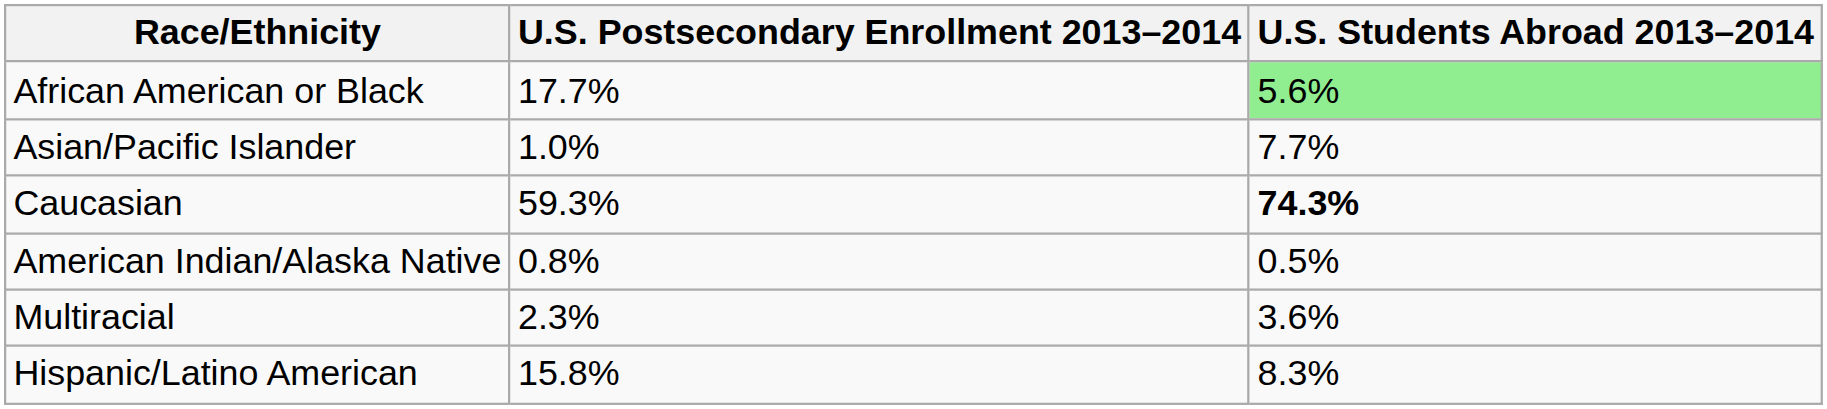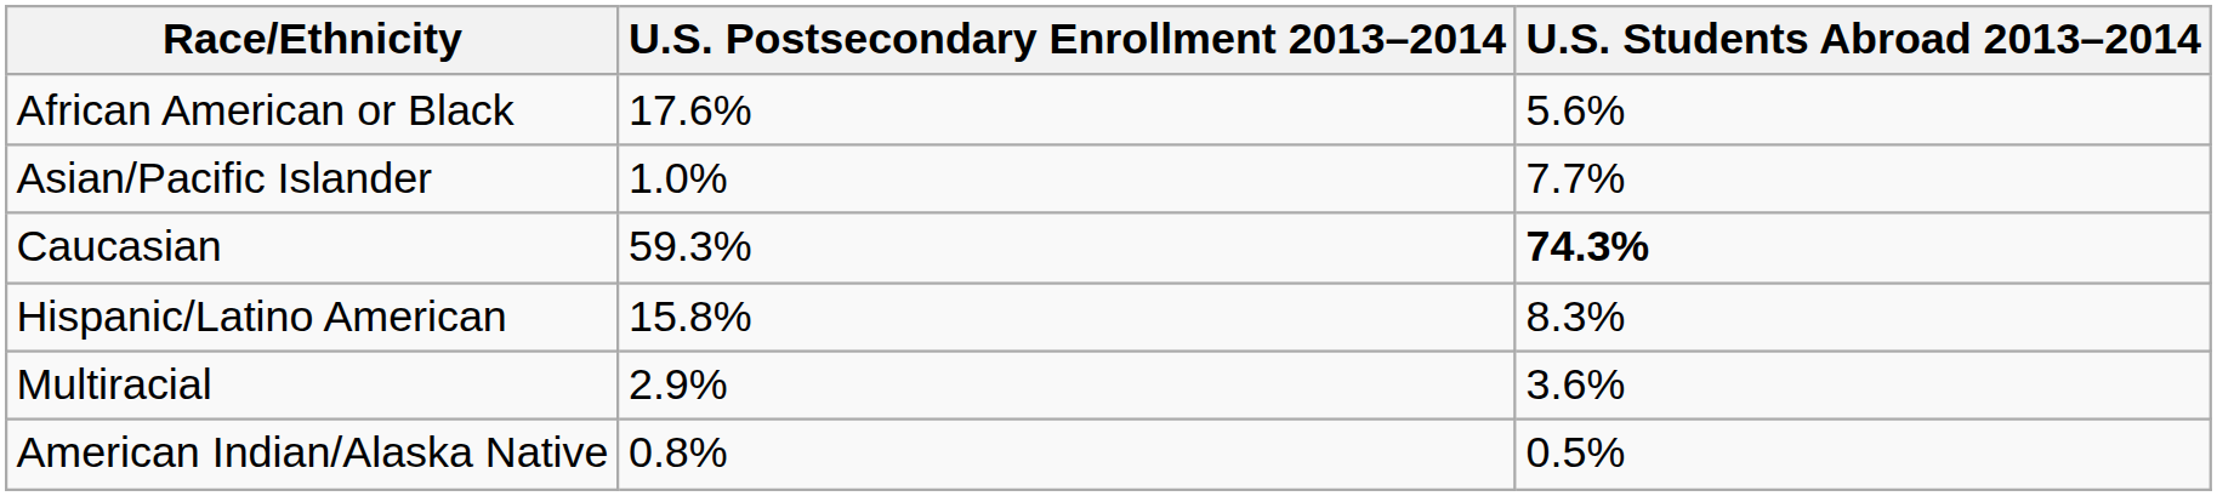African American or Black | U.S. Postsecondary Enrollment 2013–2014: 17.7% -> 17.6%
African American or Black | U.S. Students Abroad 2013–2014: lightgreen background -> no background
rows swapped: Hispanic/Latino American <-> American Indian/Alaska Native
Multiracial | U.S. Postsecondary Enrollment 2013–2014: 2.3% -> 2.9%
